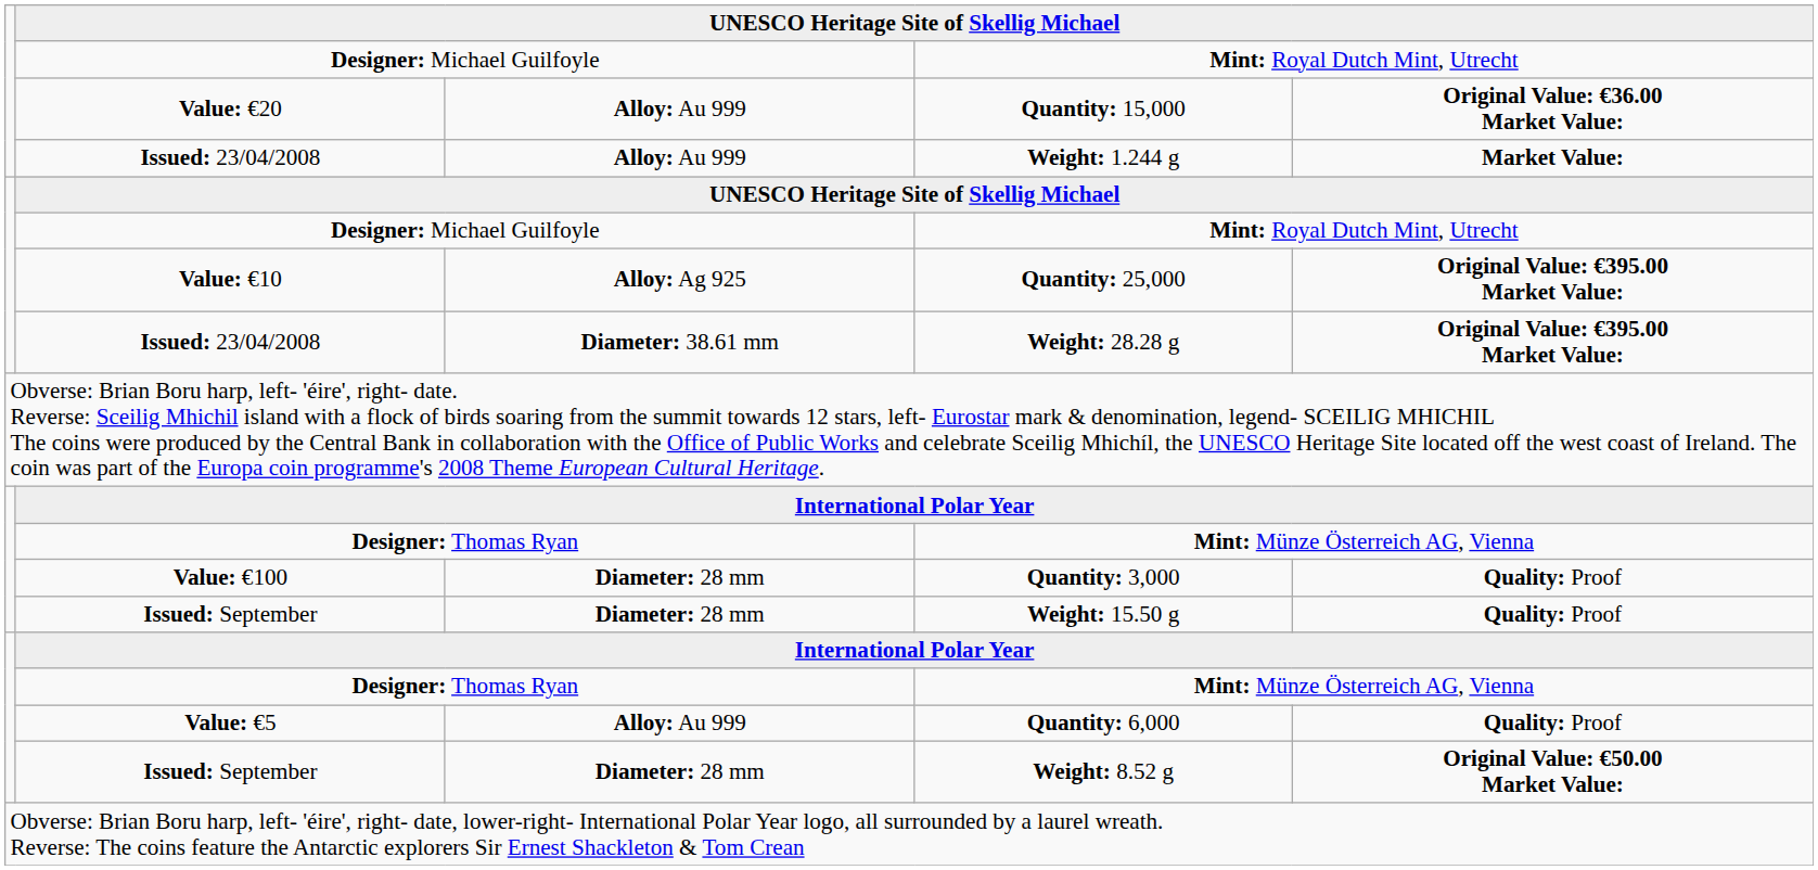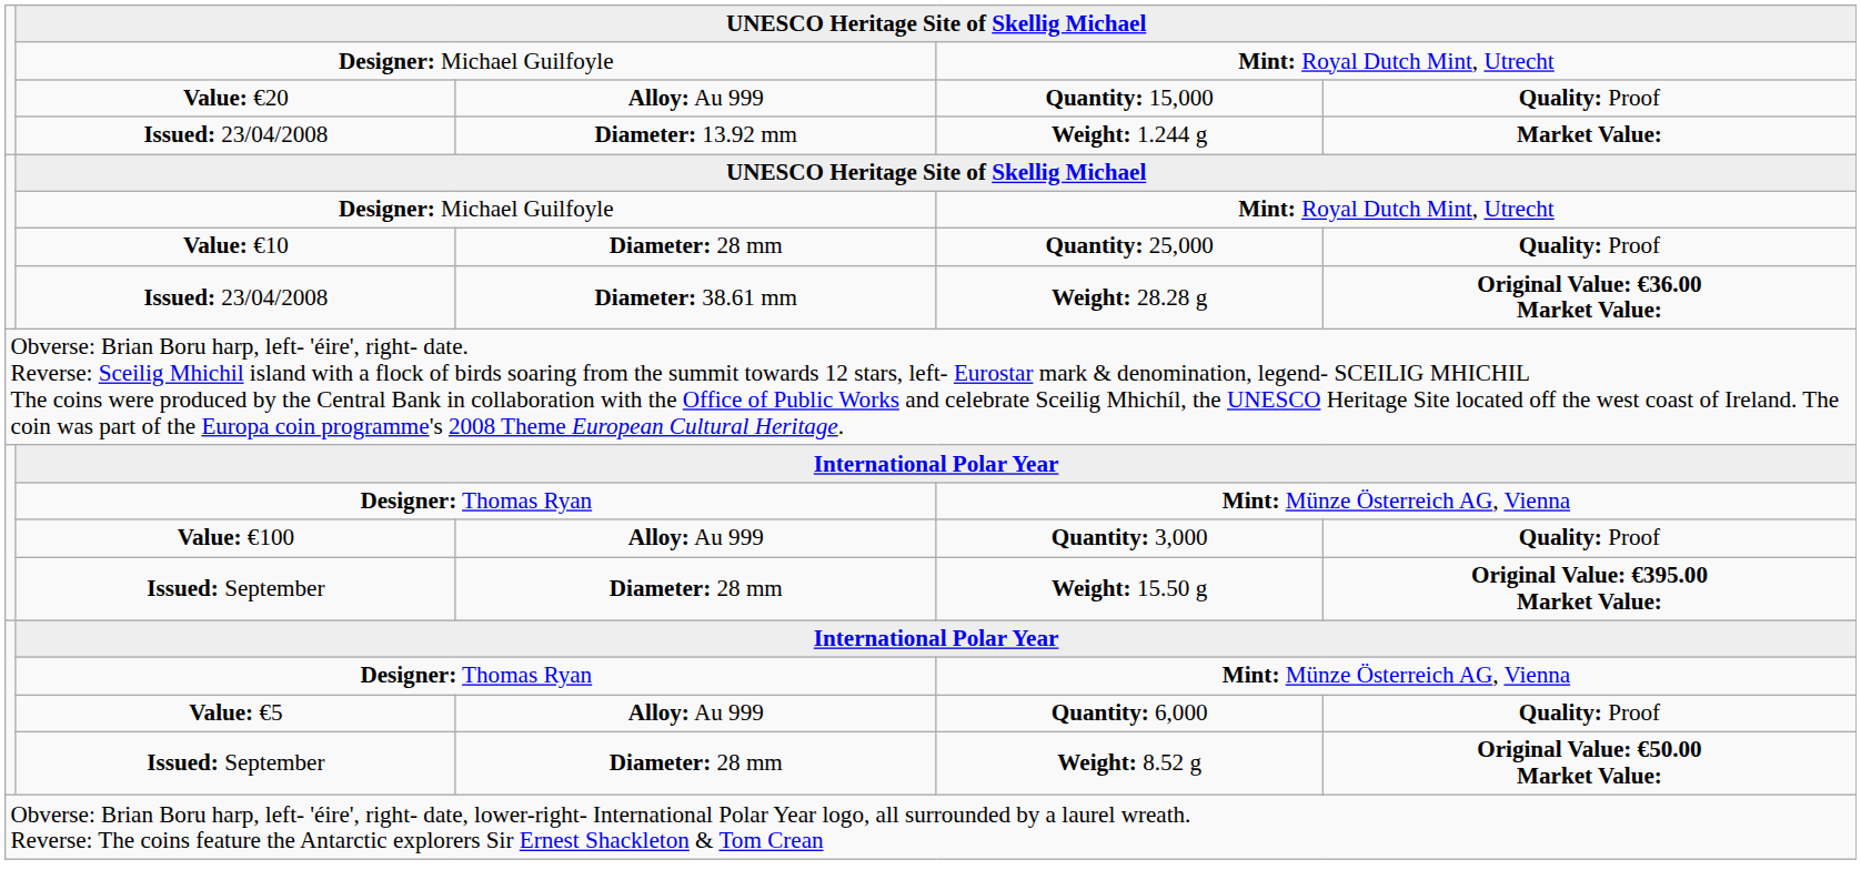Quantity: 15,000 | column 5: Original Value: €36.00 Market Value: -> Quality: Proof
Weight: 1.244 g | column 3: Alloy: Au 999 -> Diameter: 13.92 mm
Quantity: 25,000 | column 3: Alloy: Ag 925 -> Diameter: 28 mm
Quantity: 25,000 | column 5: Original Value: €395.00 Market Value: -> Quality: Proof
Weight: 28.28 g | column 5: Original Value: €395.00 Market Value: -> Original Value: €36.00 Market Value:
Quantity: 3,000 | column 3: Diameter: 28 mm -> Alloy: Au 999
Weight: 15.50 g | column 5: Quality: Proof -> Original Value: €395.00 Market Value:
